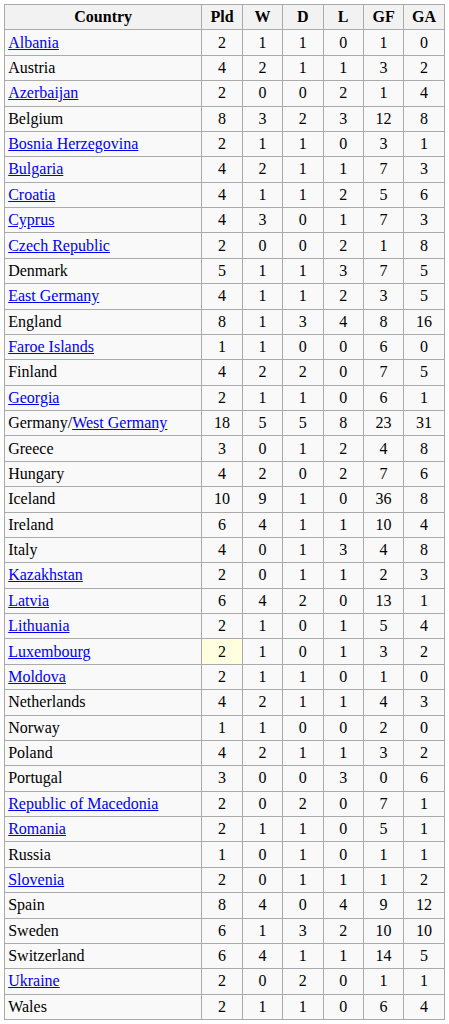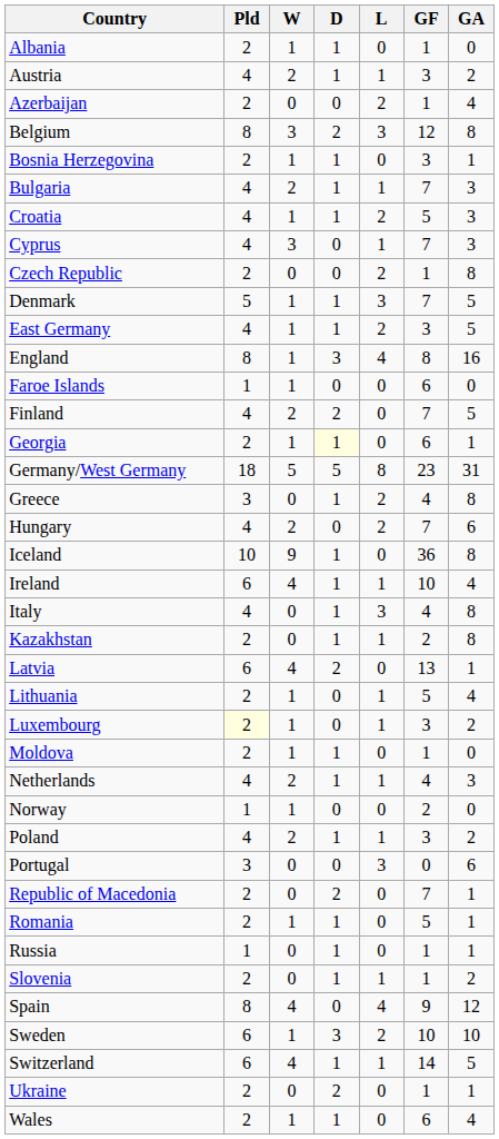Croatia | GA: 6 -> 3
Georgia | D: no background -> lightyellow background
Kazakhstan | GA: 3 -> 8
